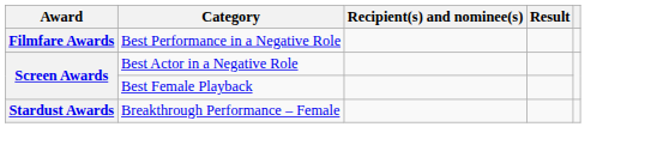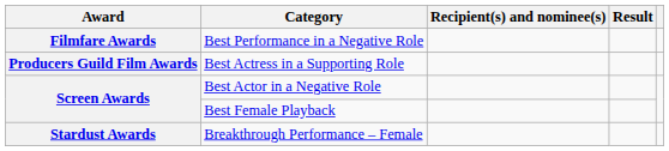+ row: Producers Guild Film Awards | Best Actress in a Supporting Role
